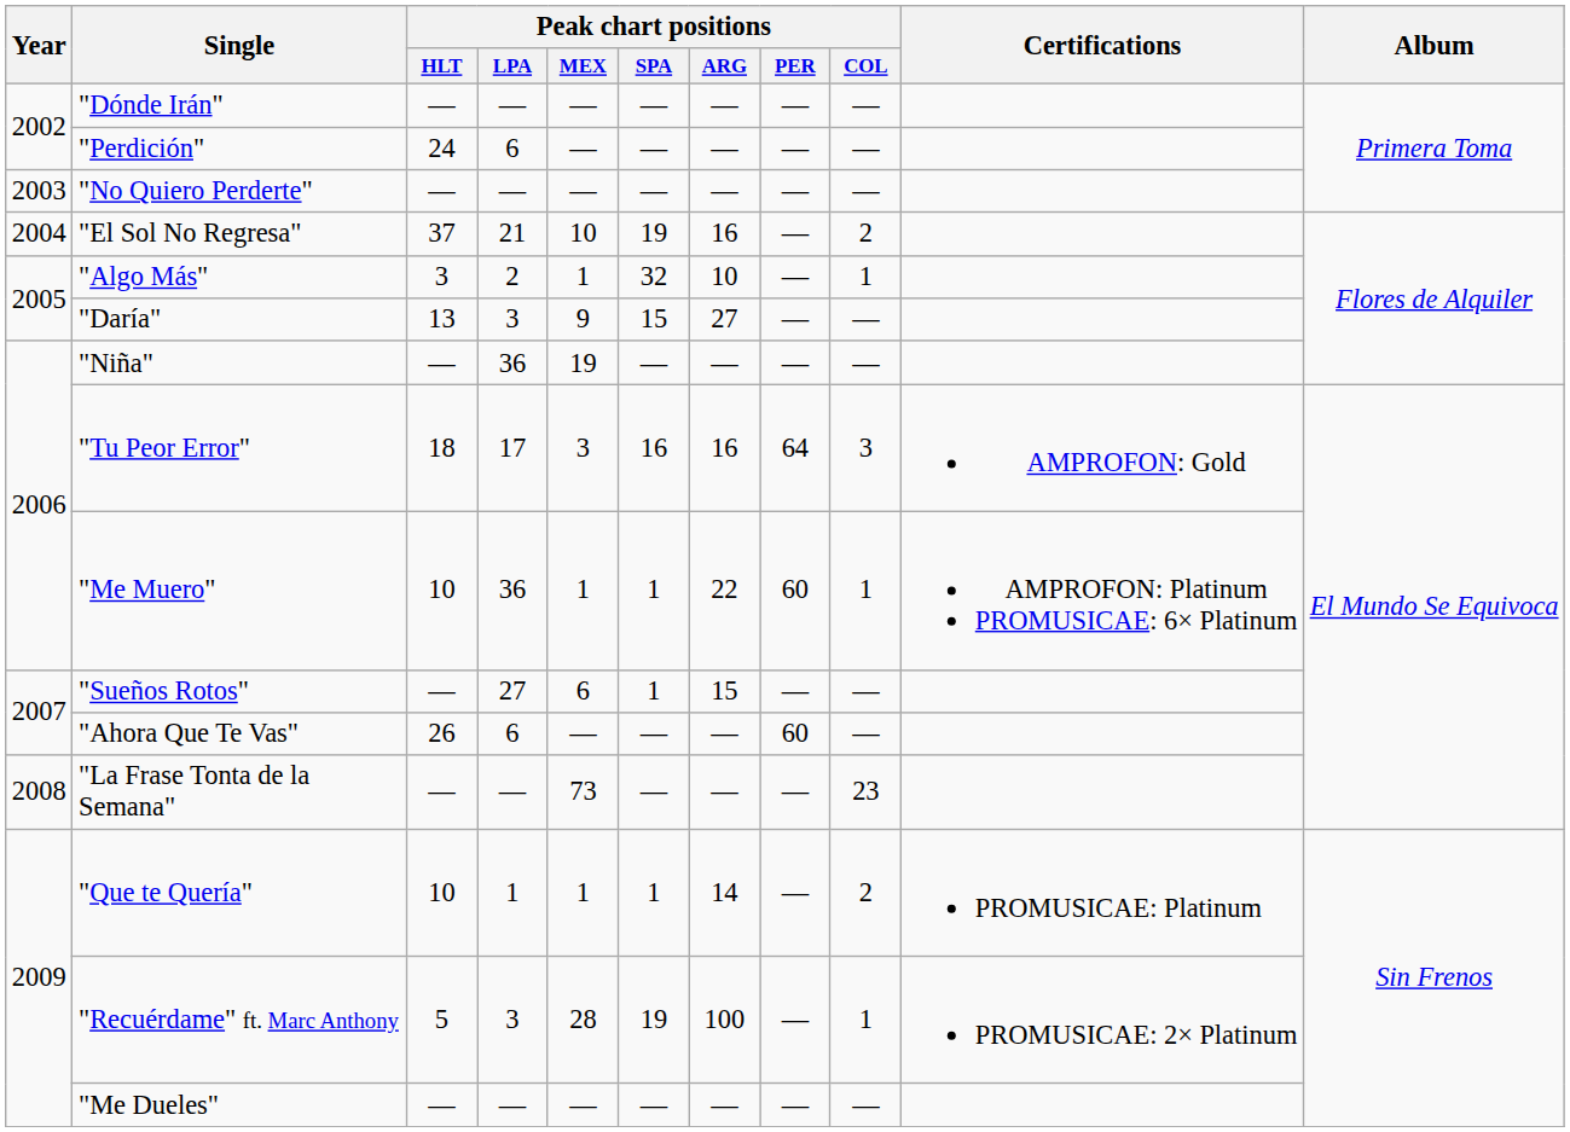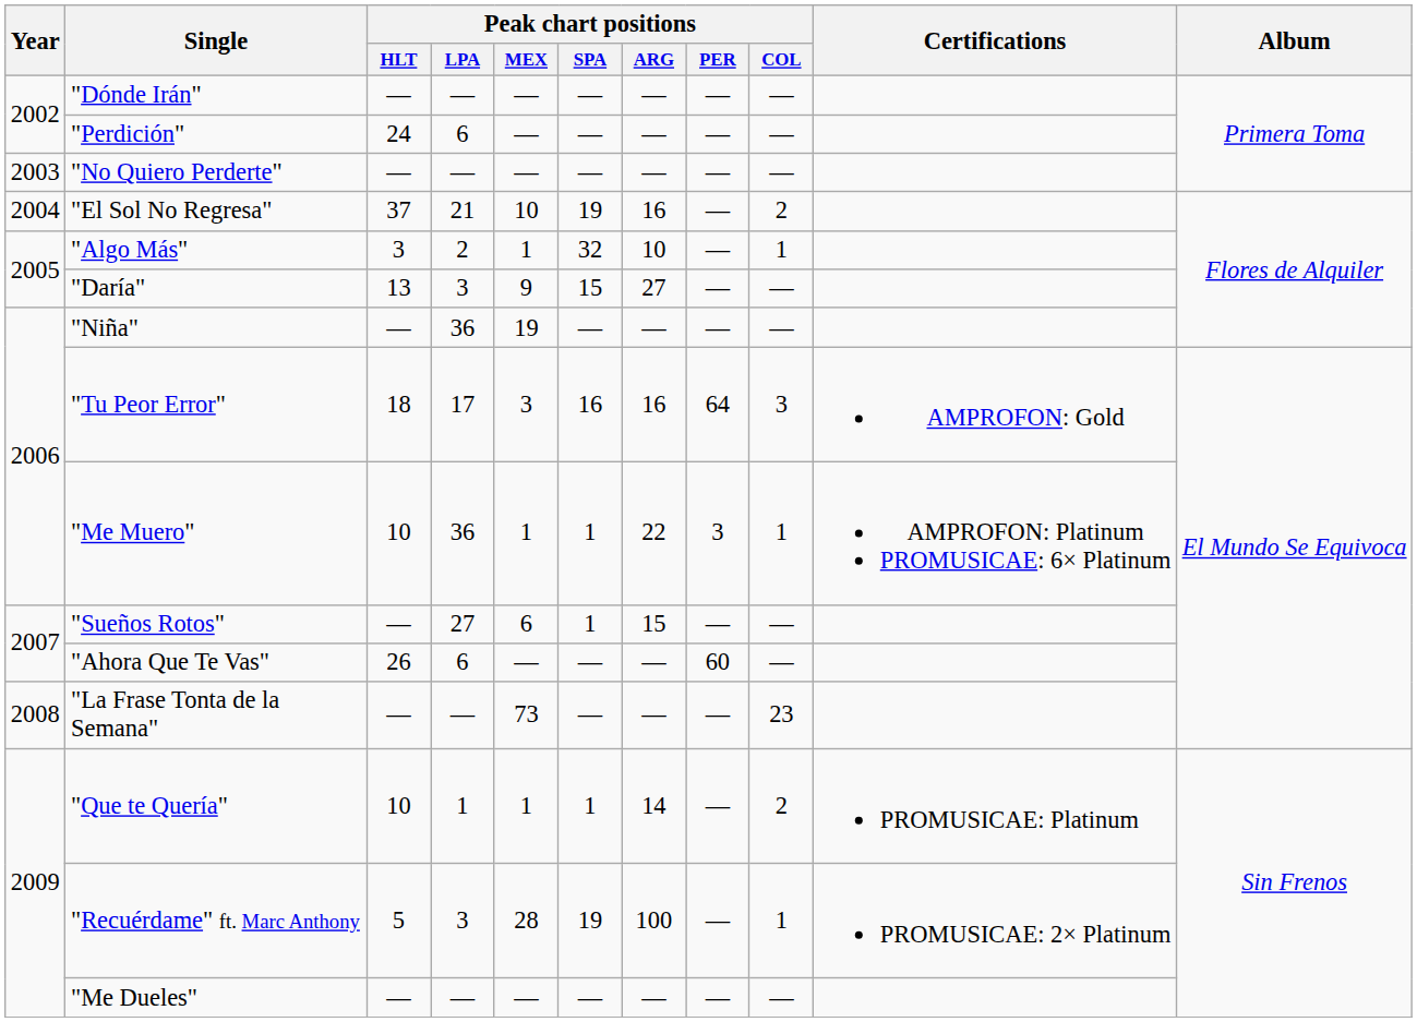"Me Muero" | Peak chart positions / PER: 60 -> 3
